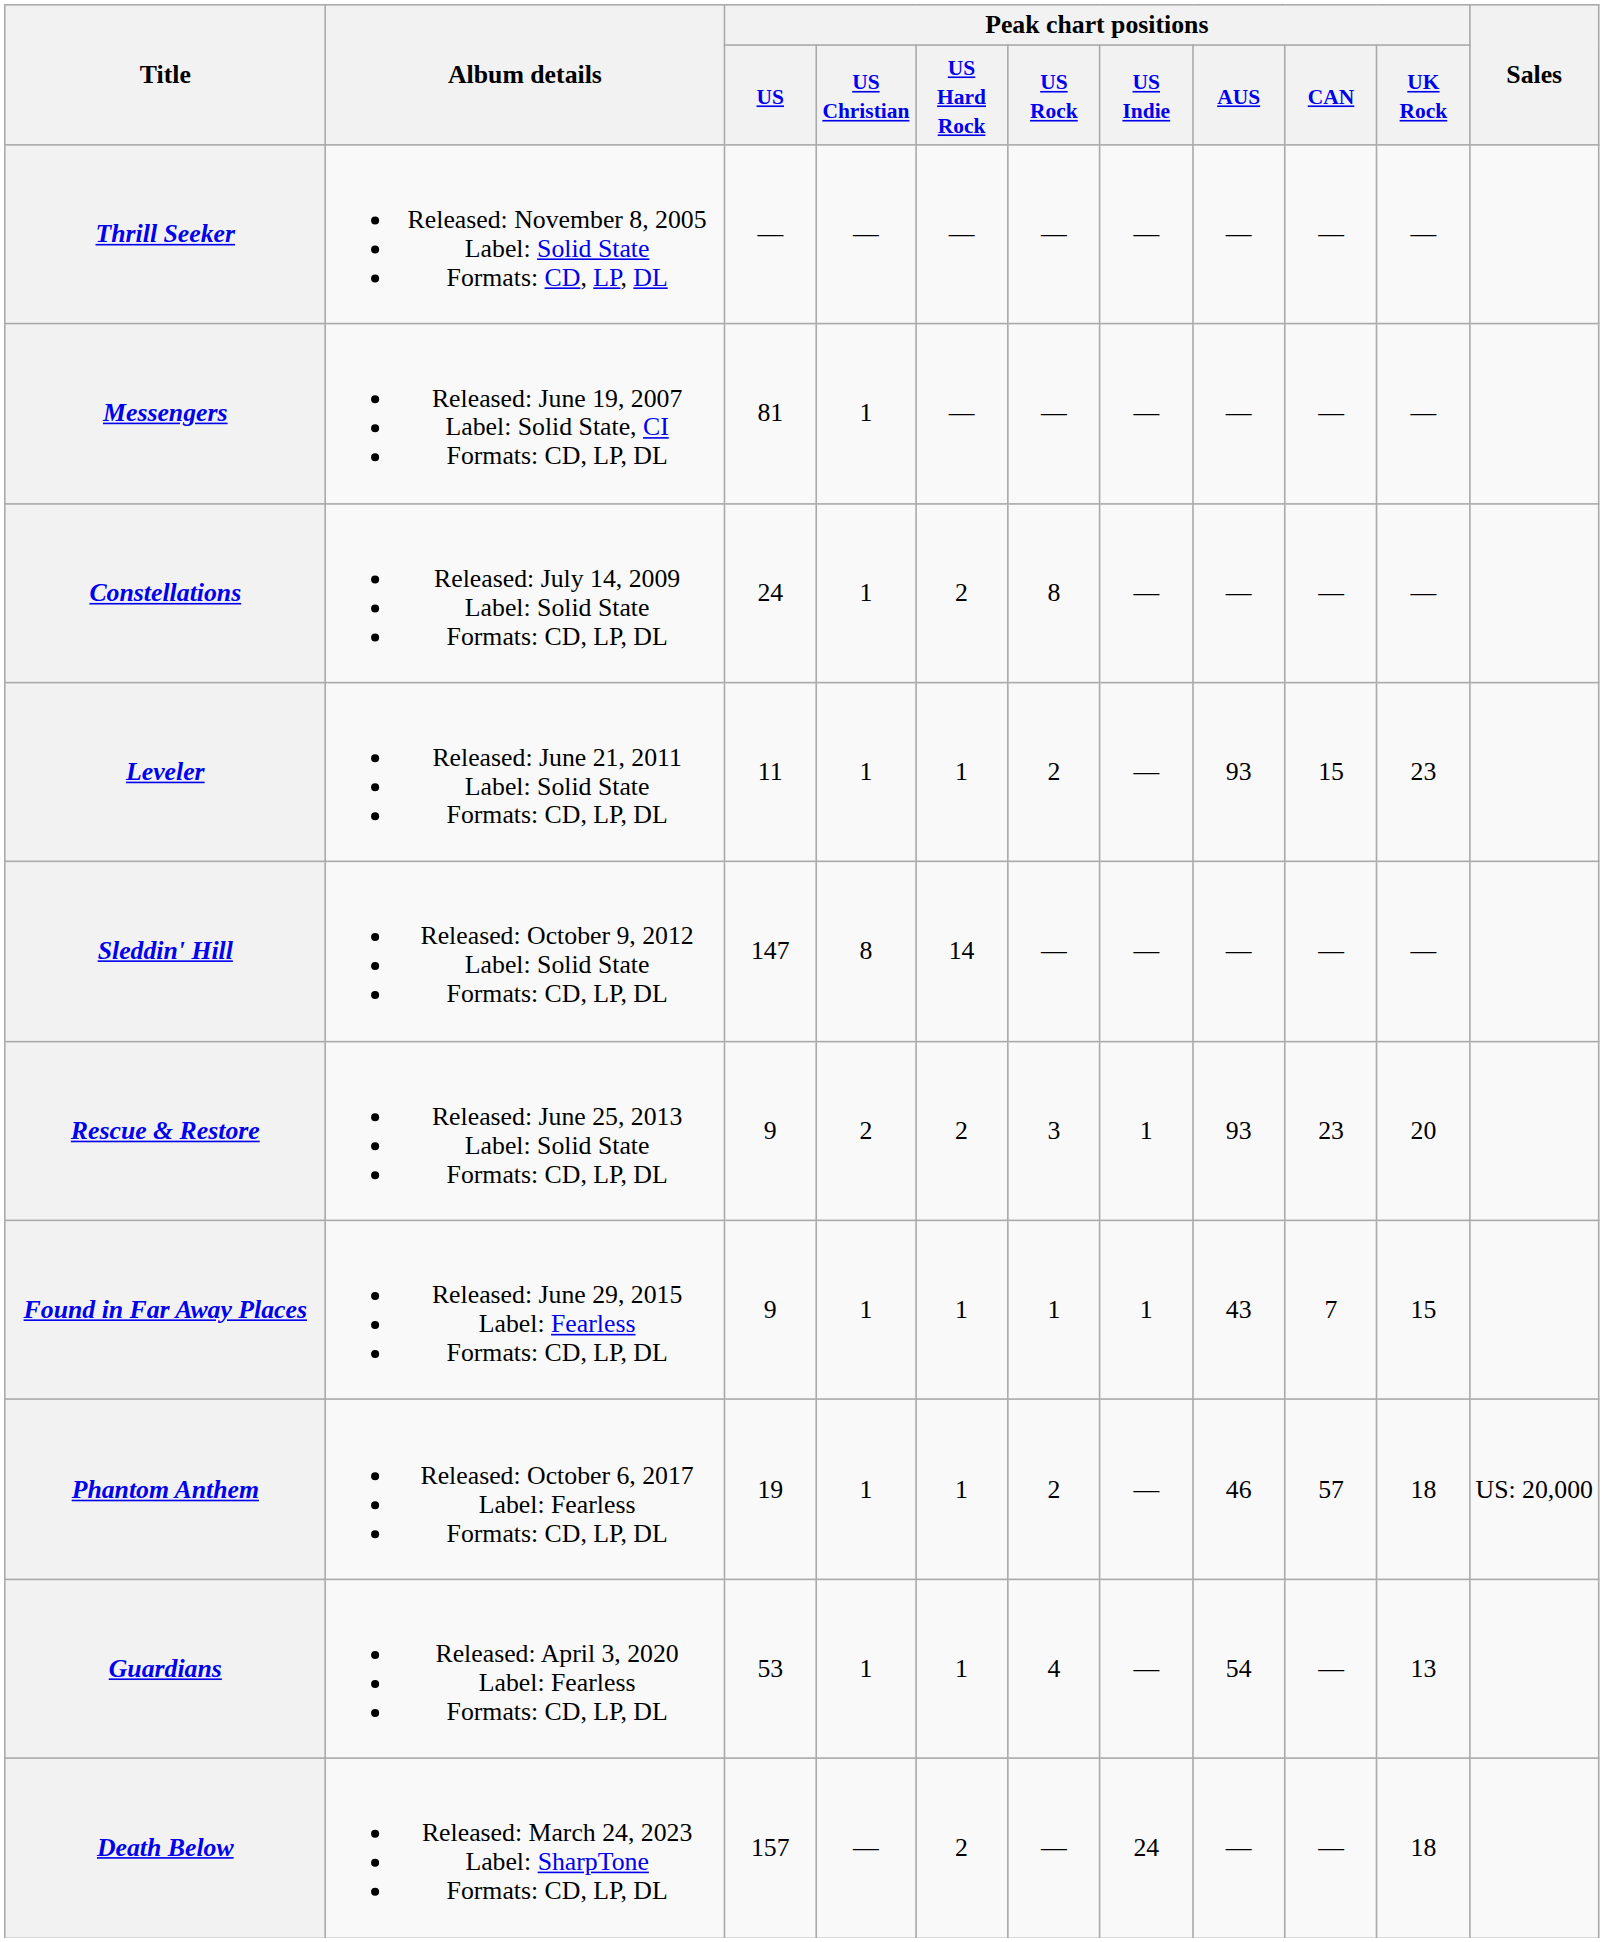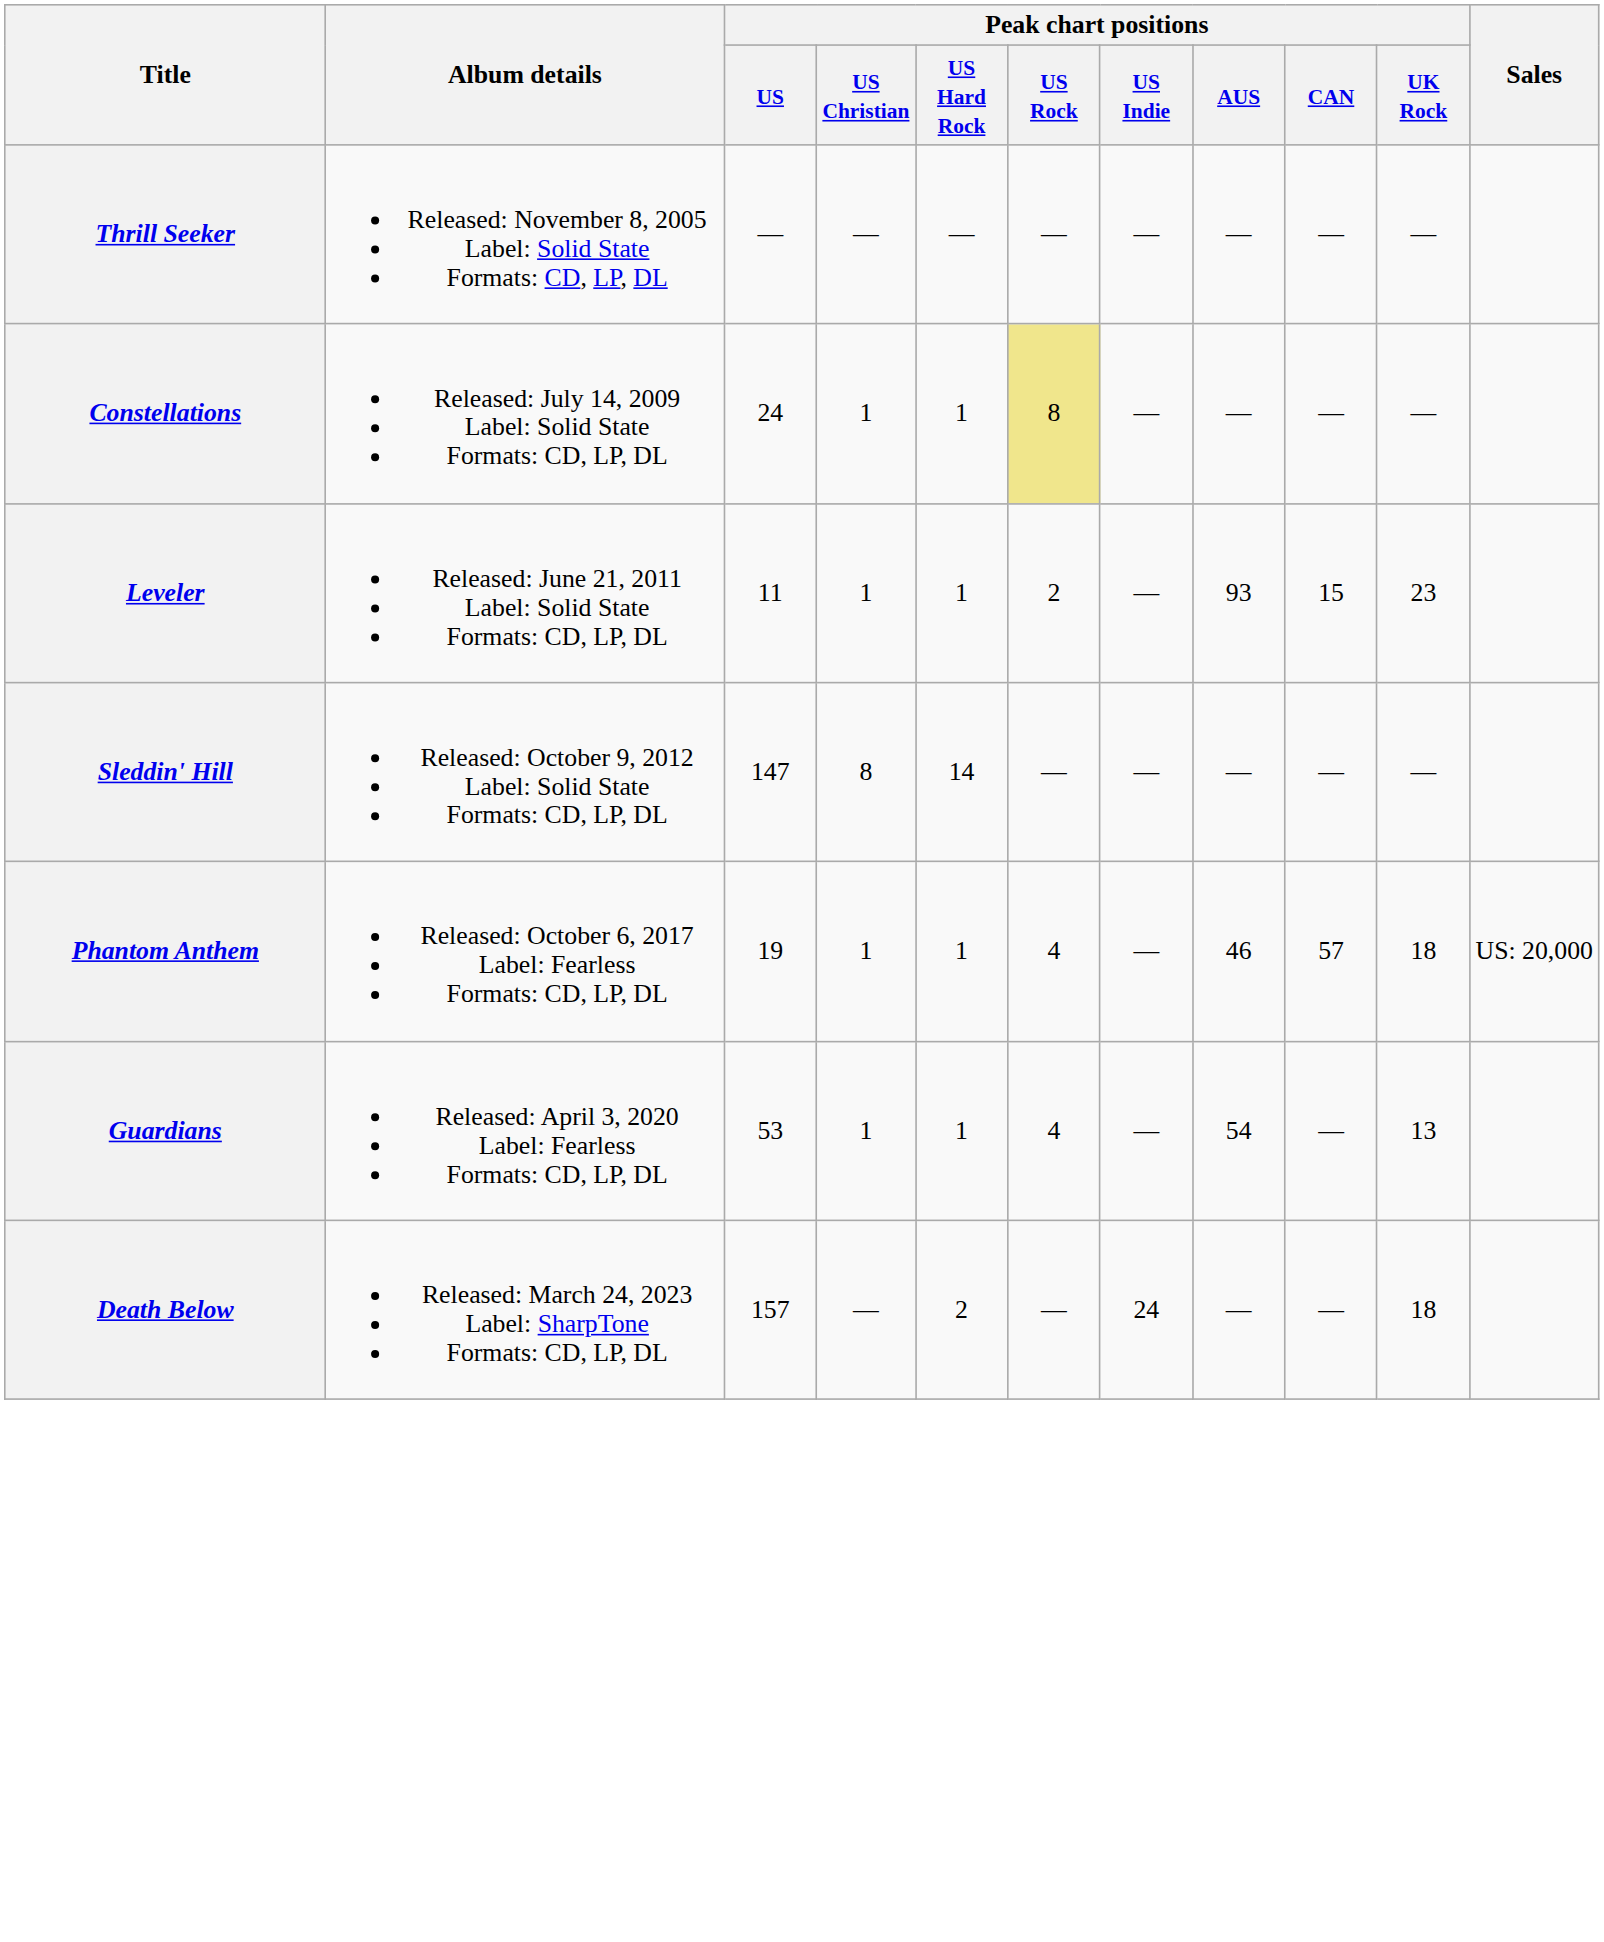- row: Messengers | Released: June 19, 2007 Label: Solid State, CI Formats: CD, LP, DL | 81 | 1 | — | — | — | — | — | —
Constellations | Peak chart positions / US Hard Rock: 2 -> 1
Constellations | Peak chart positions / US Rock: no background -> khaki background
- row: Rescue & Restore | Released: June 25, 2013 Label: Solid State Formats: CD, LP, DL | 9 | 2 | 2 | 3 | 1 | 93 | 23 | 20
- row: Found in Far Away Places | Released: June 29, 2015 Label: Fearless Formats: CD, LP, DL | 9 | 1 | 1 | 1 | 1 | 43 | 7 | 15
Phantom Anthem | Peak chart positions / US Rock: 2 -> 4
